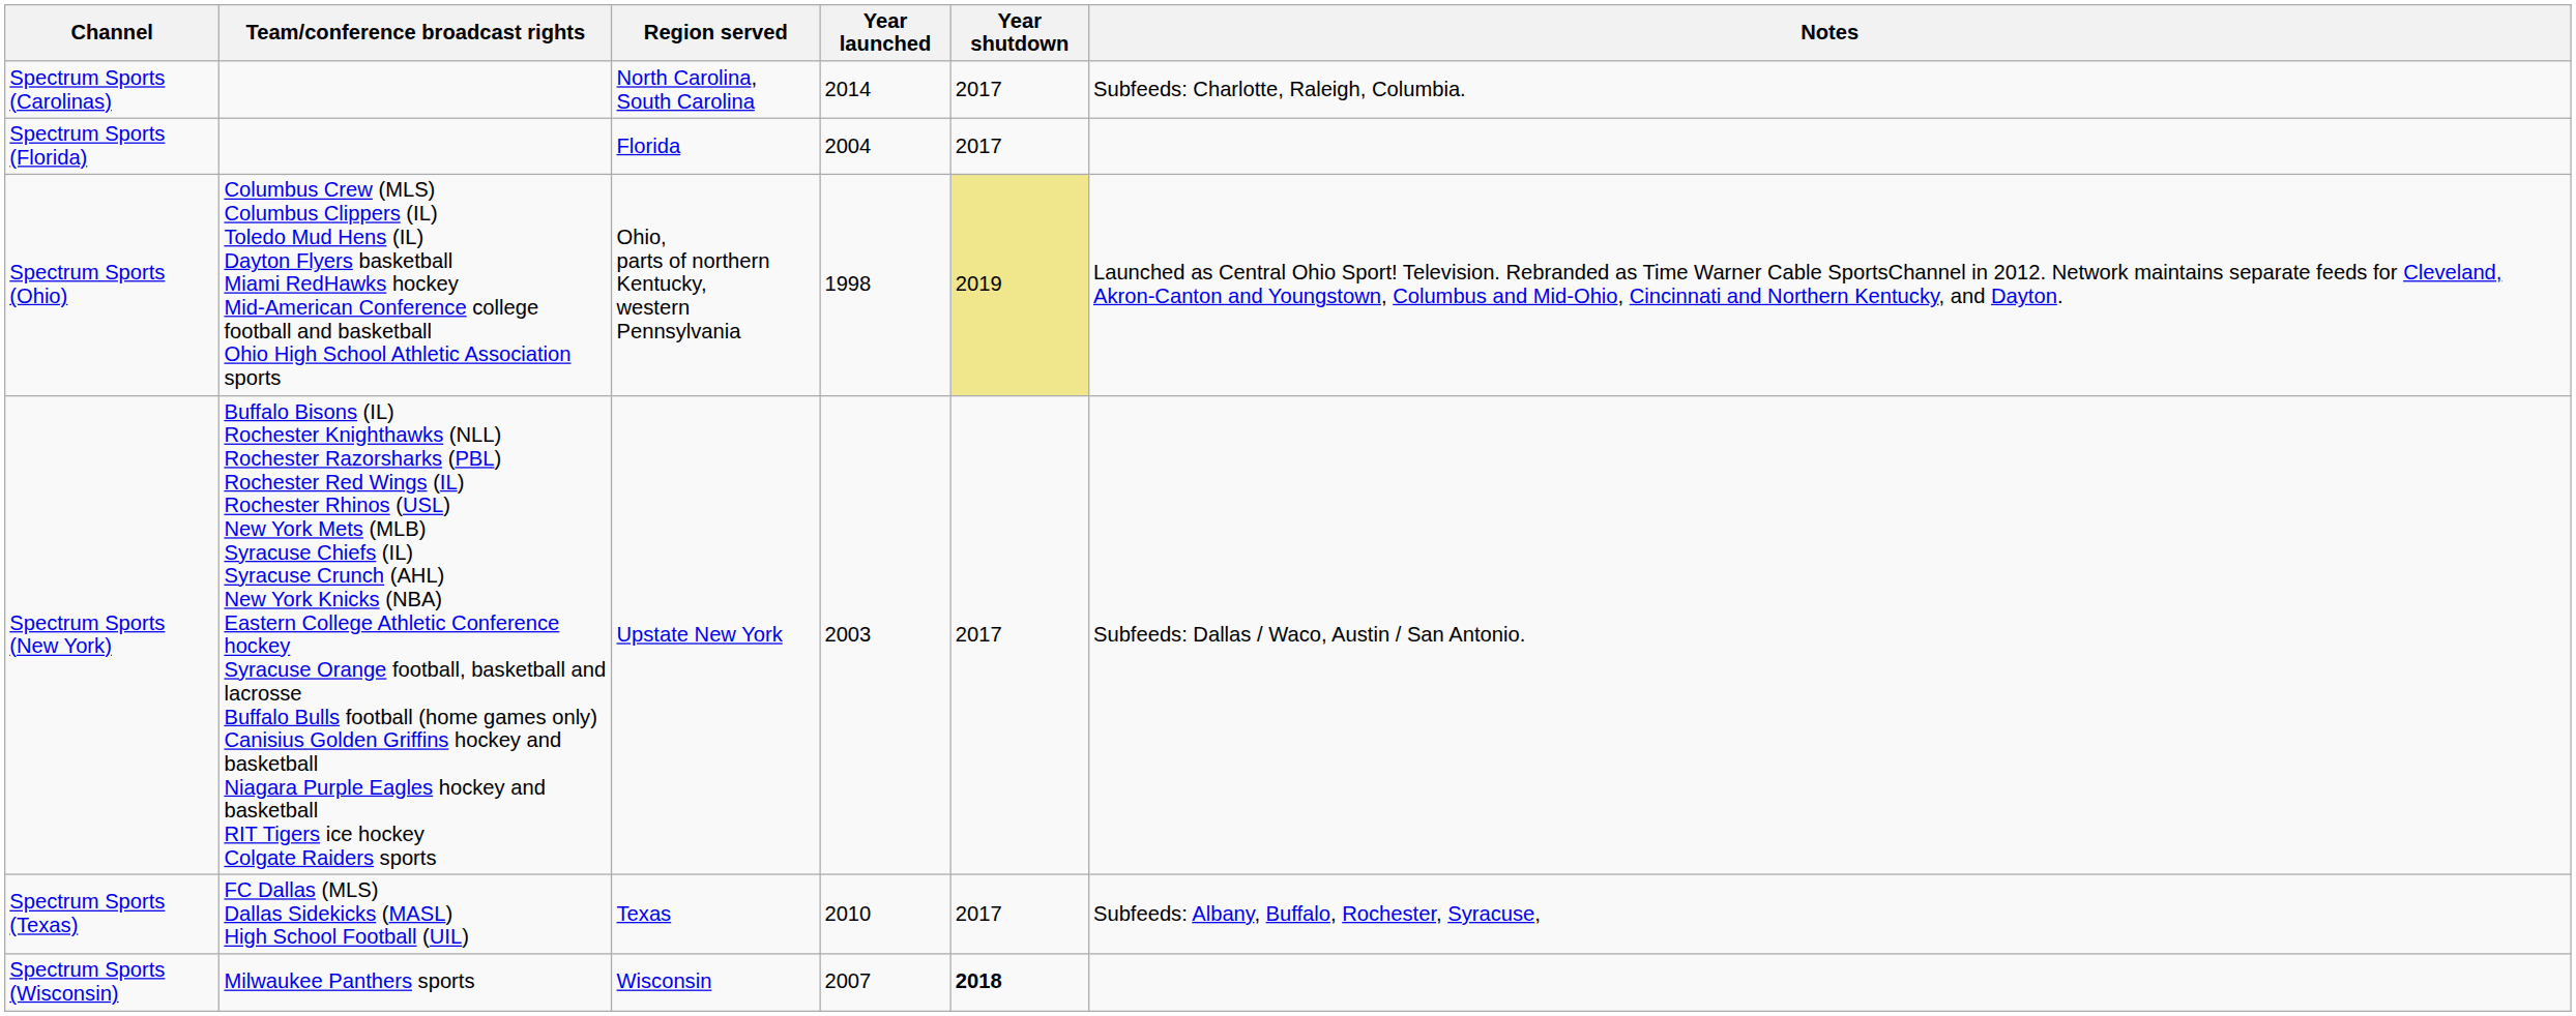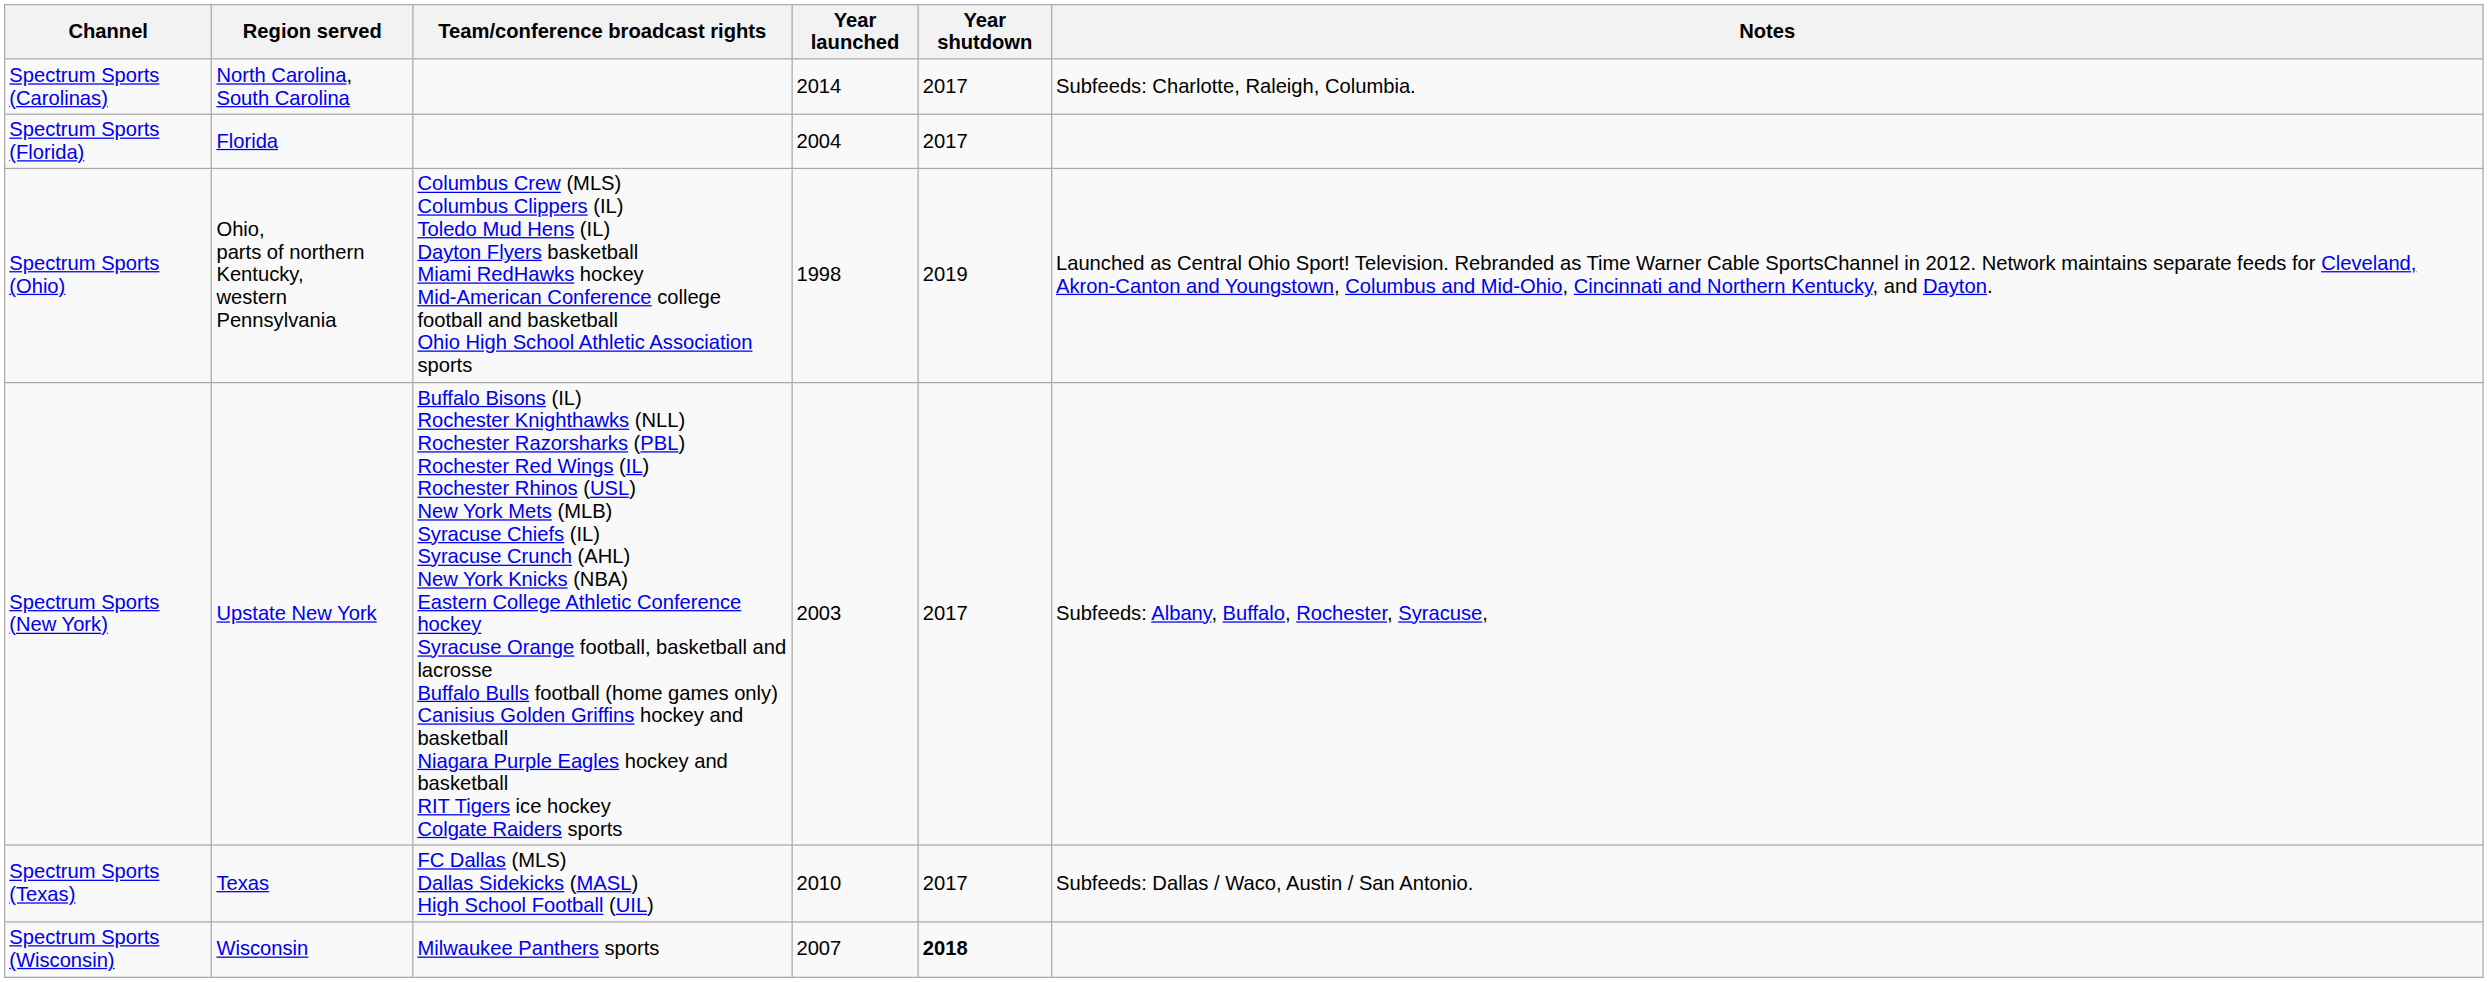columns swapped: Region served <-> Team/conference broadcast rights
Spectrum Sports (Ohio) | Year shutdown: khaki background -> no background
Spectrum Sports (New York) | Notes: Subfeeds: Dallas / Waco, Austin / San Antonio. -> Subfeeds: Albany, Buffalo, Rochester, Syracuse,
Spectrum Sports (Texas) | Notes: Subfeeds: Albany, Buffalo, Rochester, Syracuse, -> Subfeeds: Dallas / Waco, Austin / San Antonio.
